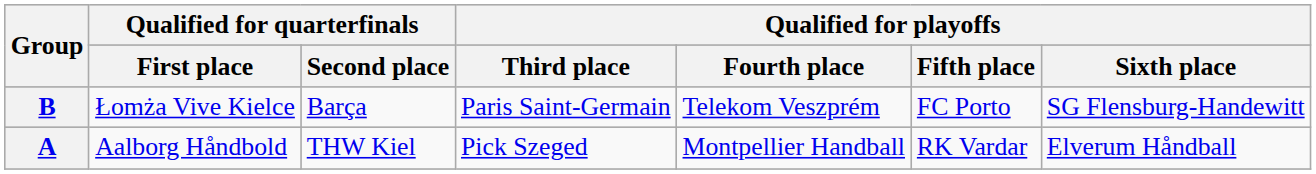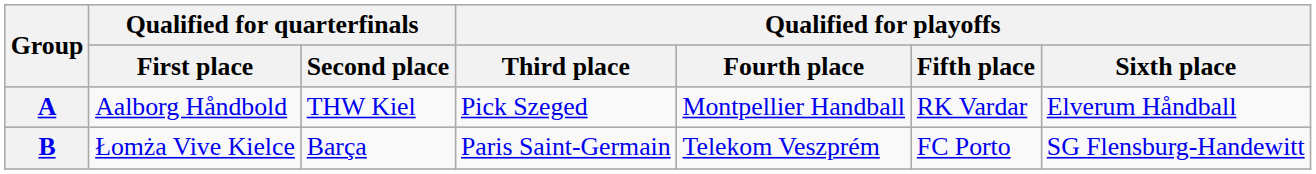rows swapped: A <-> B
